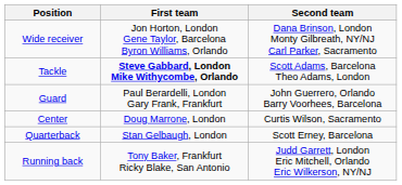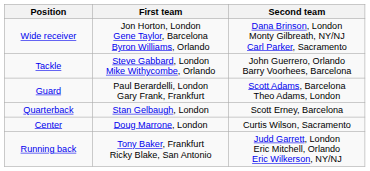Tackle | First team: bold -> normal
Tackle | Second team: Scott Adams, Barcelona Theo Adams, London -> John Guerrero, Orlando Barry Voorhees, Barcelona
Guard | Second team: John Guerrero, Orlando Barry Voorhees, Barcelona -> Scott Adams, Barcelona Theo Adams, London
rows swapped: Center <-> Quarterback
